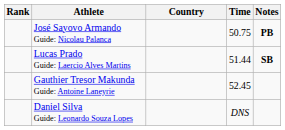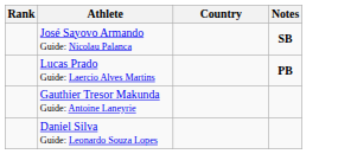- column: Time | 50.75 | 51.44 | 52.45 | DNS
José Sayovo Armando Guide: Nicolau Palanca | Notes: PB -> SB
Lucas Prado Guide: Laercio Alves Martins | Notes: SB -> PB
